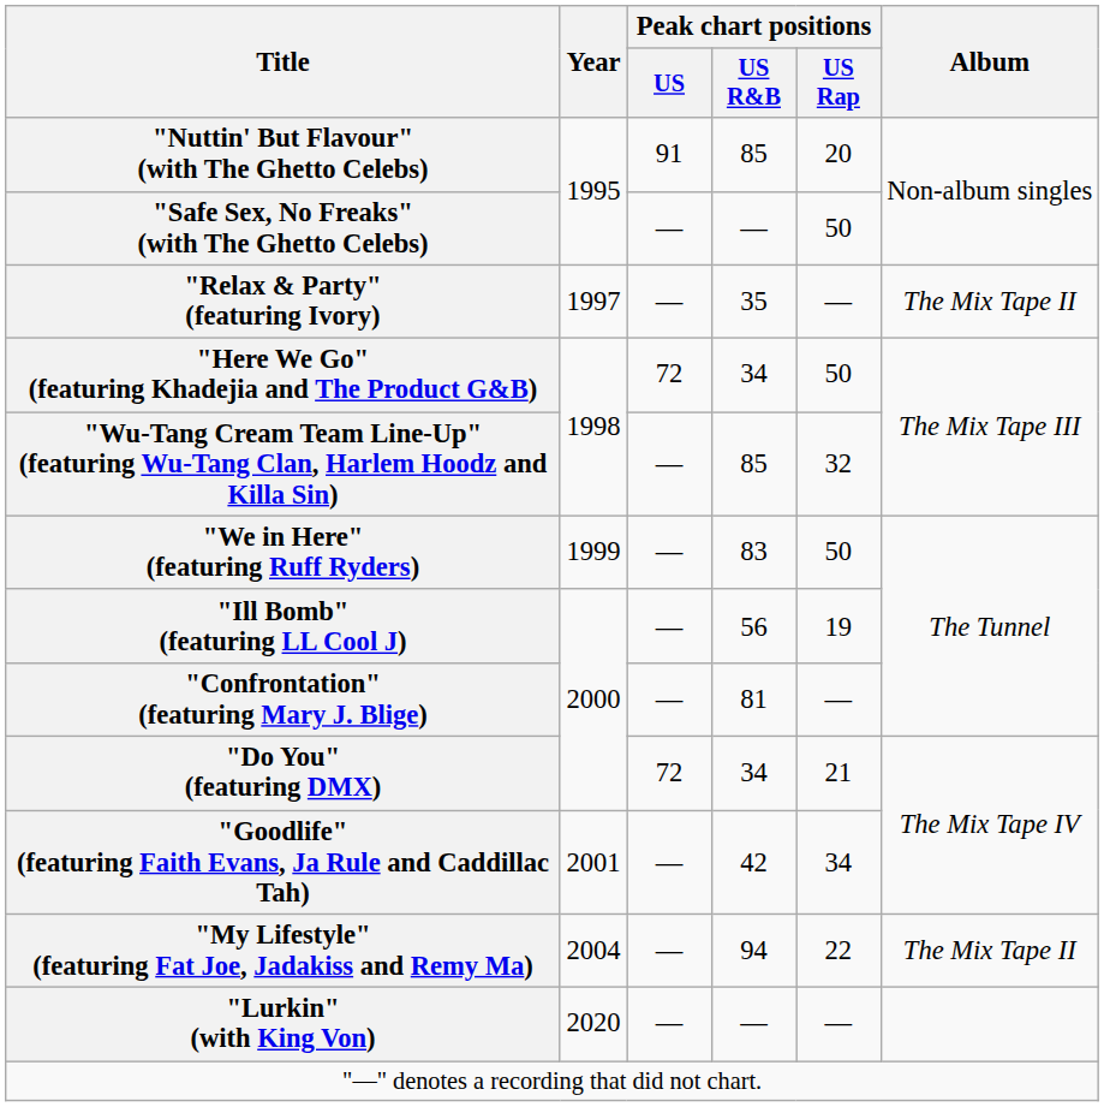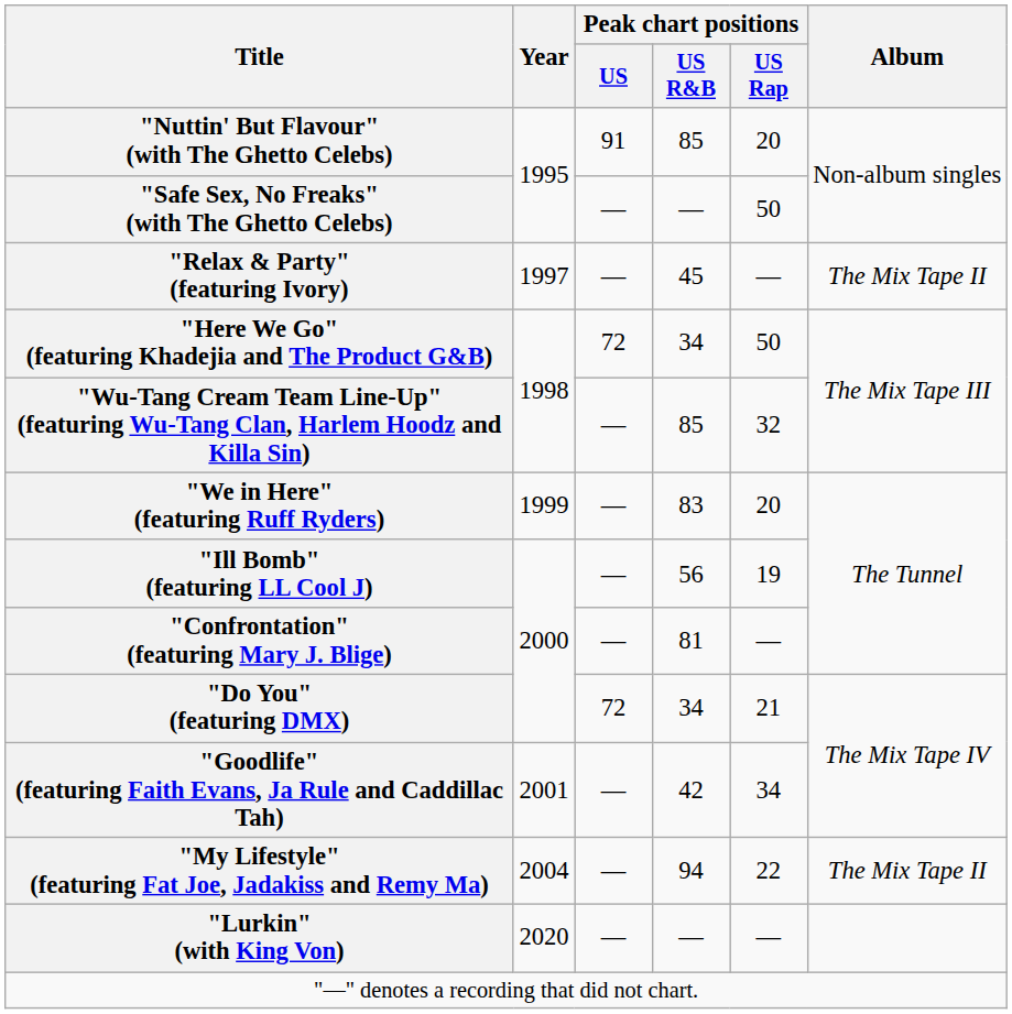"Relax & Party" (featuring Ivory) | Peak chart positions / US R&B: 35 -> 45
"We in Here" (featuring Ruff Ryders) | Peak chart positions / US Rap: 50 -> 20
